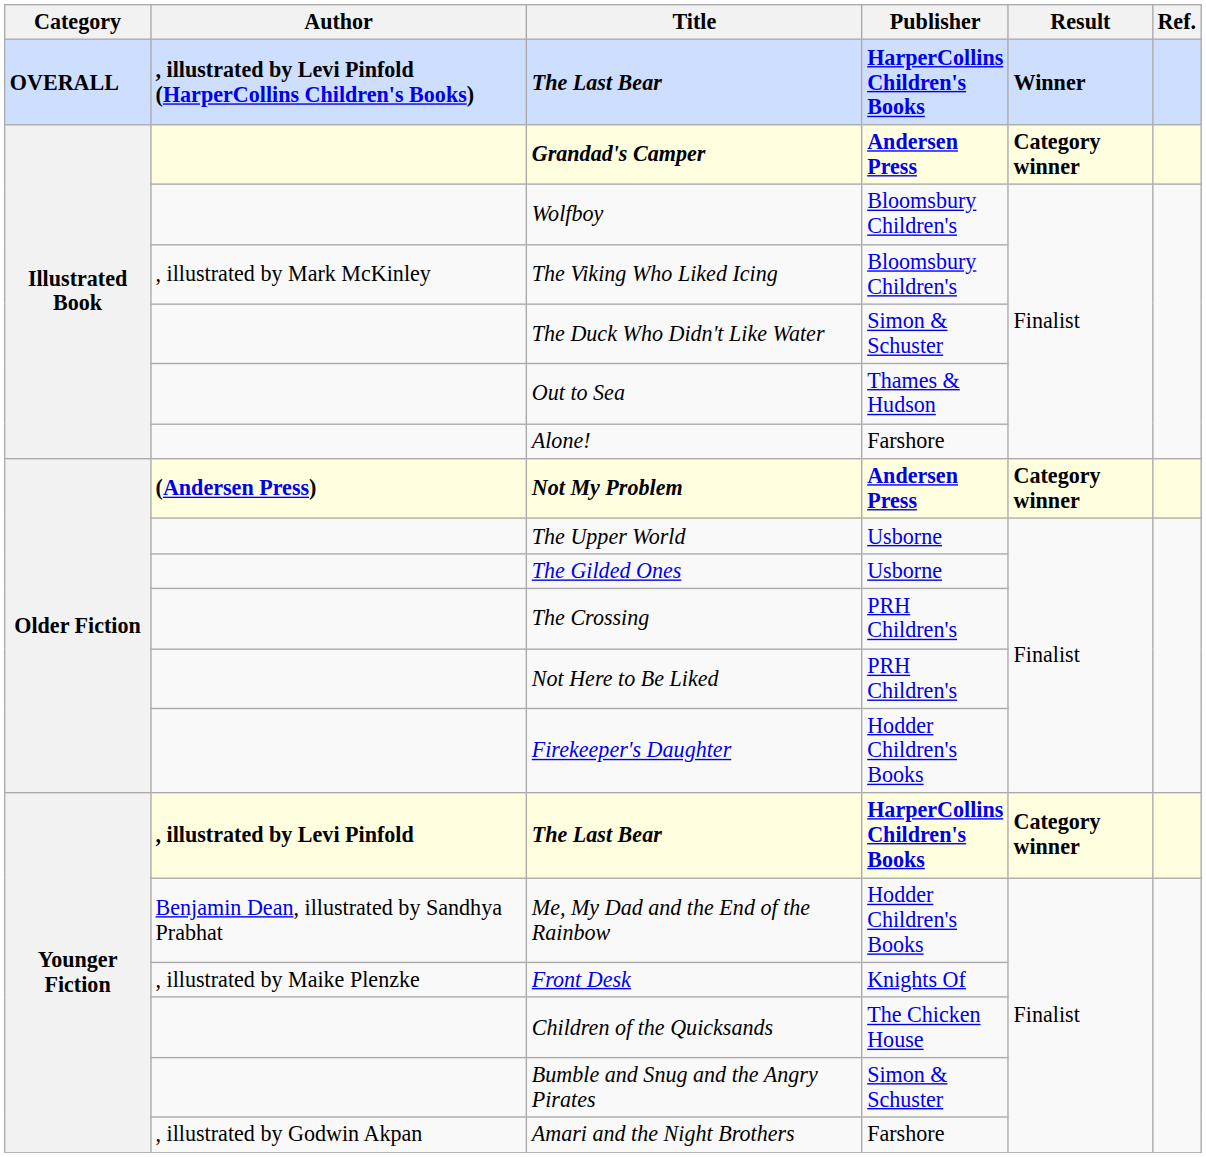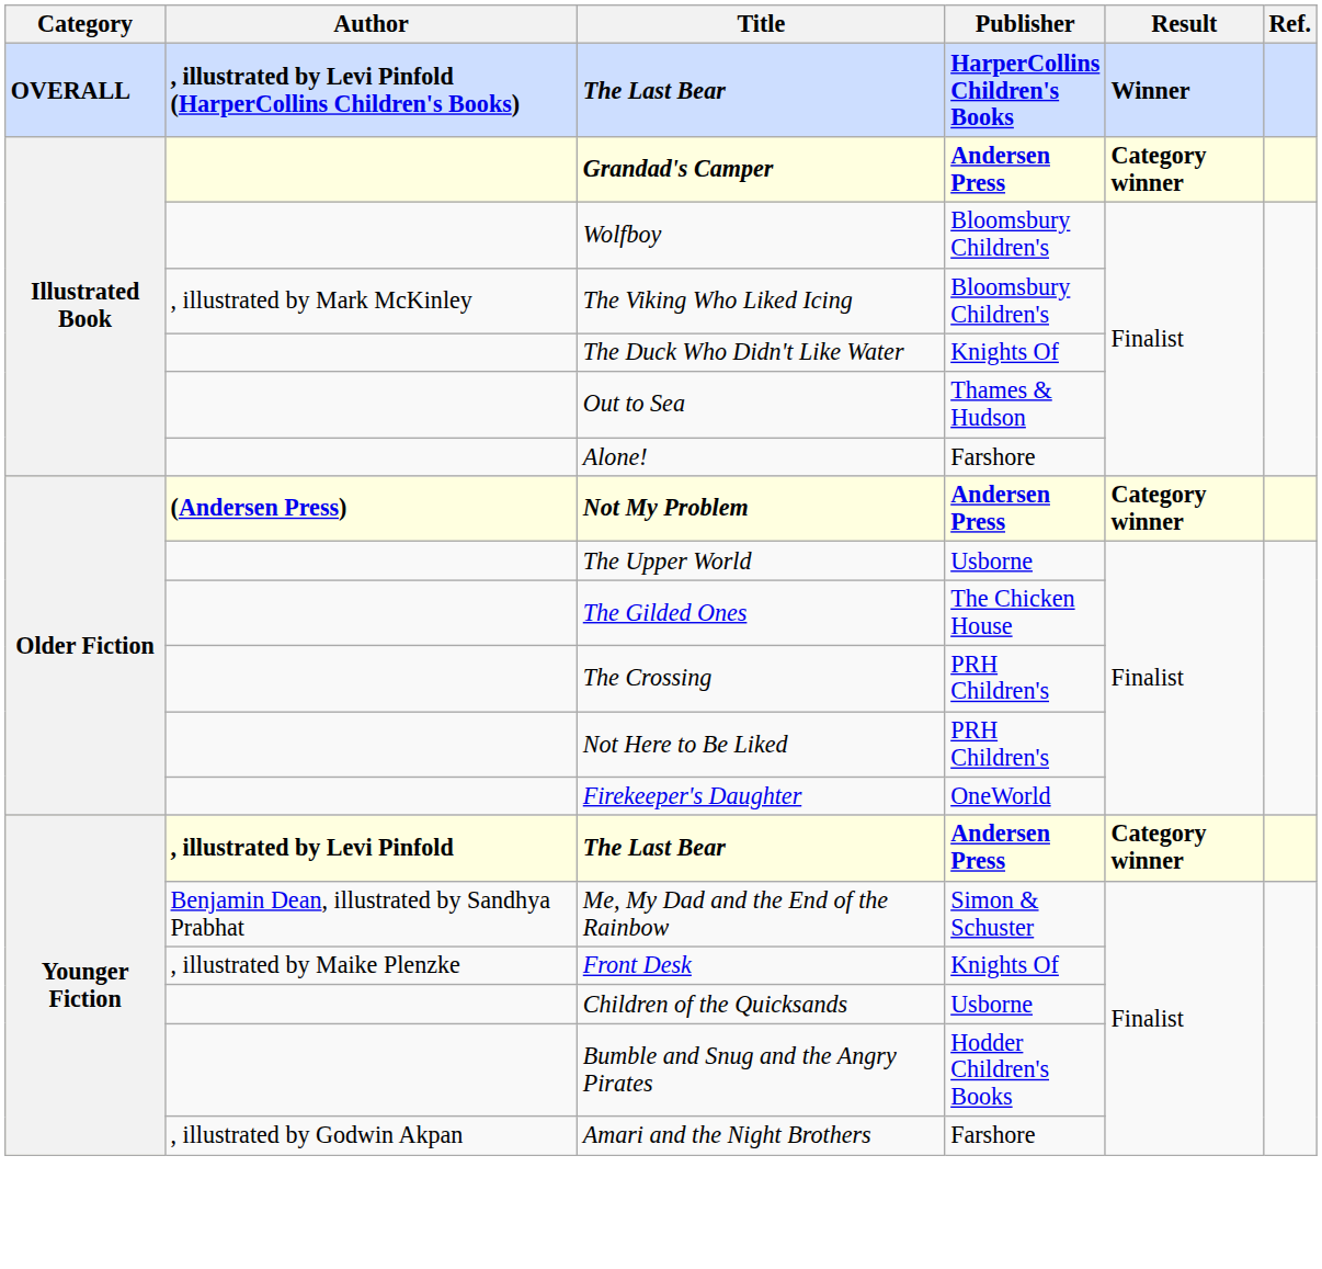The Duck Who Didn't Like Water | Publisher: Simon & Schuster -> Knights Of
The Gilded Ones | Publisher: Usborne -> The Chicken House
Firekeeper's Daughter | Publisher: Hodder Children's Books -> OneWorld
, illustrated by Levi Pinfold / The Last Bear | Publisher: HarperCollins Children's Books -> Andersen Press
Me, My Dad and the End of the Rainbow | Publisher: Hodder Children's Books -> Simon & Schuster
Children of the Quicksands | Publisher: The Chicken House -> Usborne
Bumble and Snug and the Angry Pirates | Publisher: Simon & Schuster -> Hodder Children's Books
